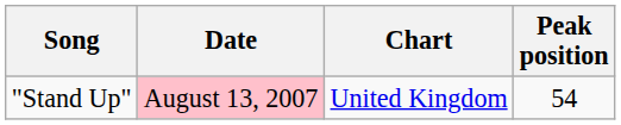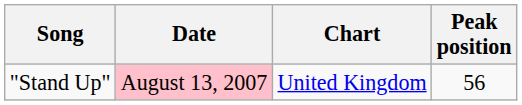"Stand Up" | Peak position: 54 -> 56
